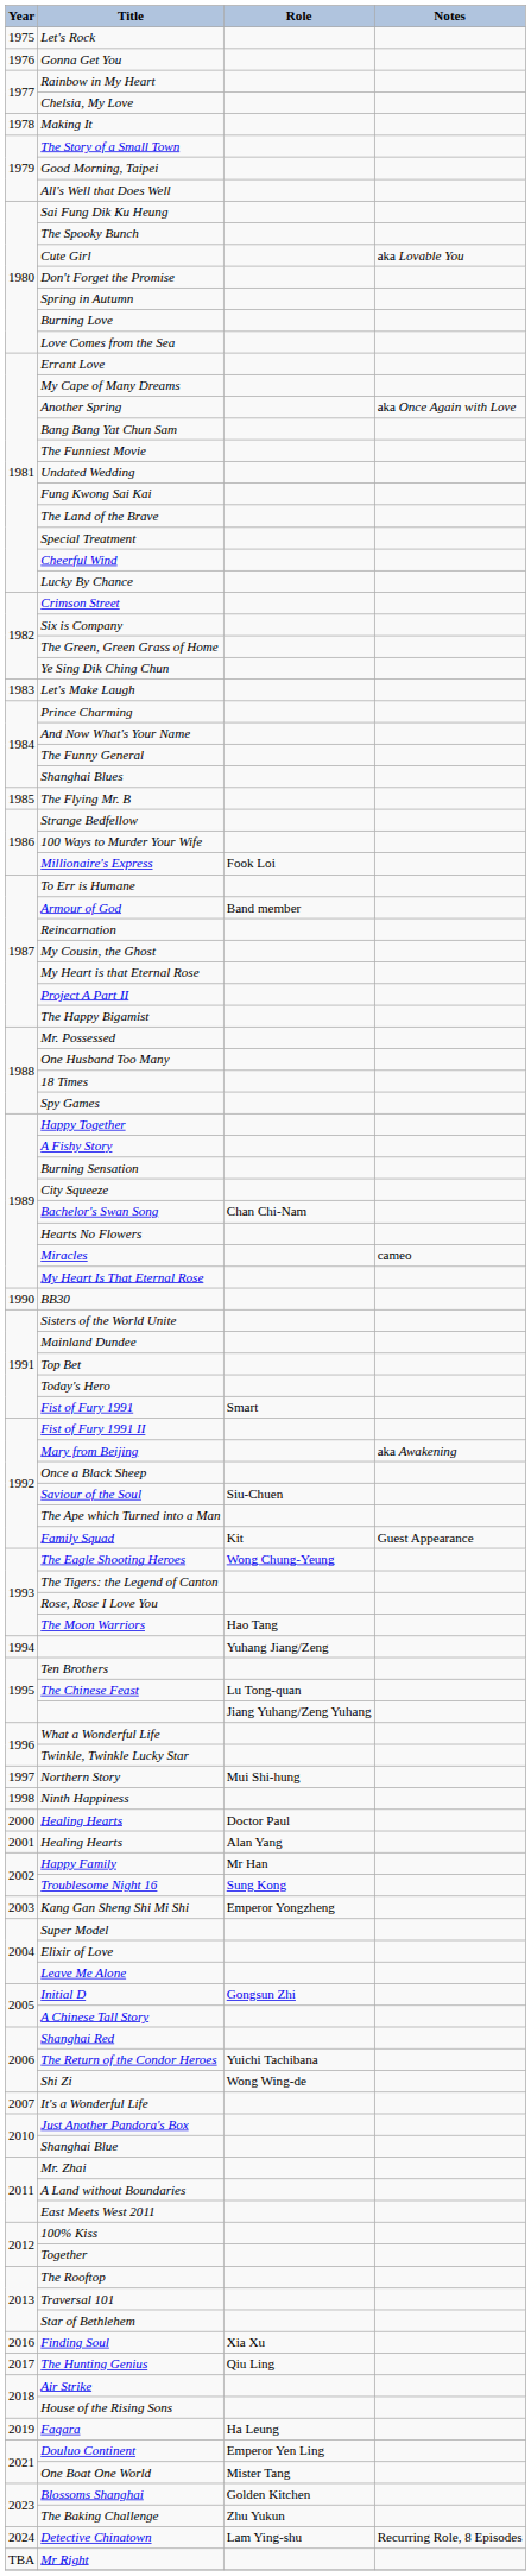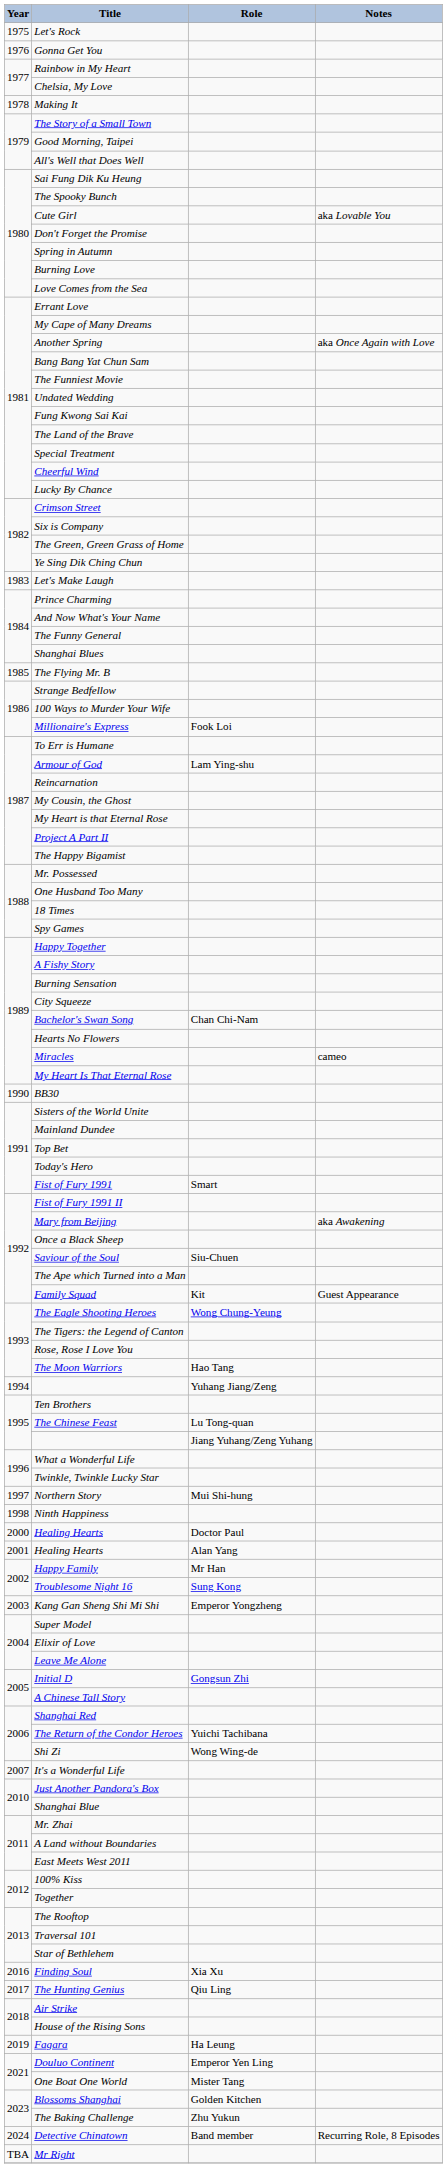Armour of God | Role: Band member -> Lam Ying-shu
Detective Chinatown | Role: Lam Ying-shu -> Band member
